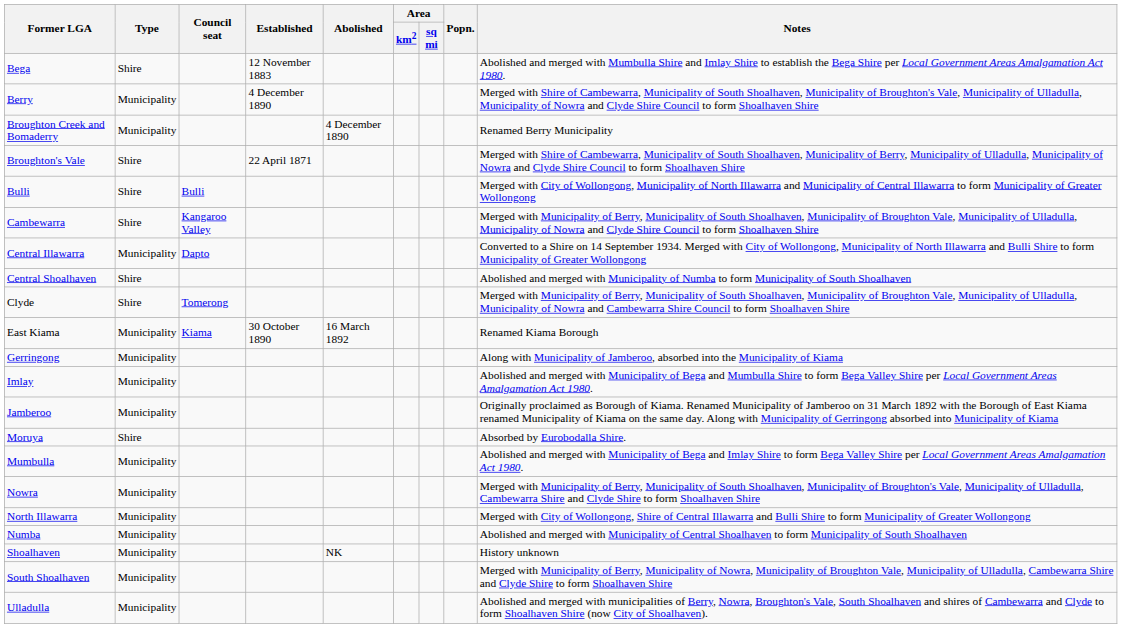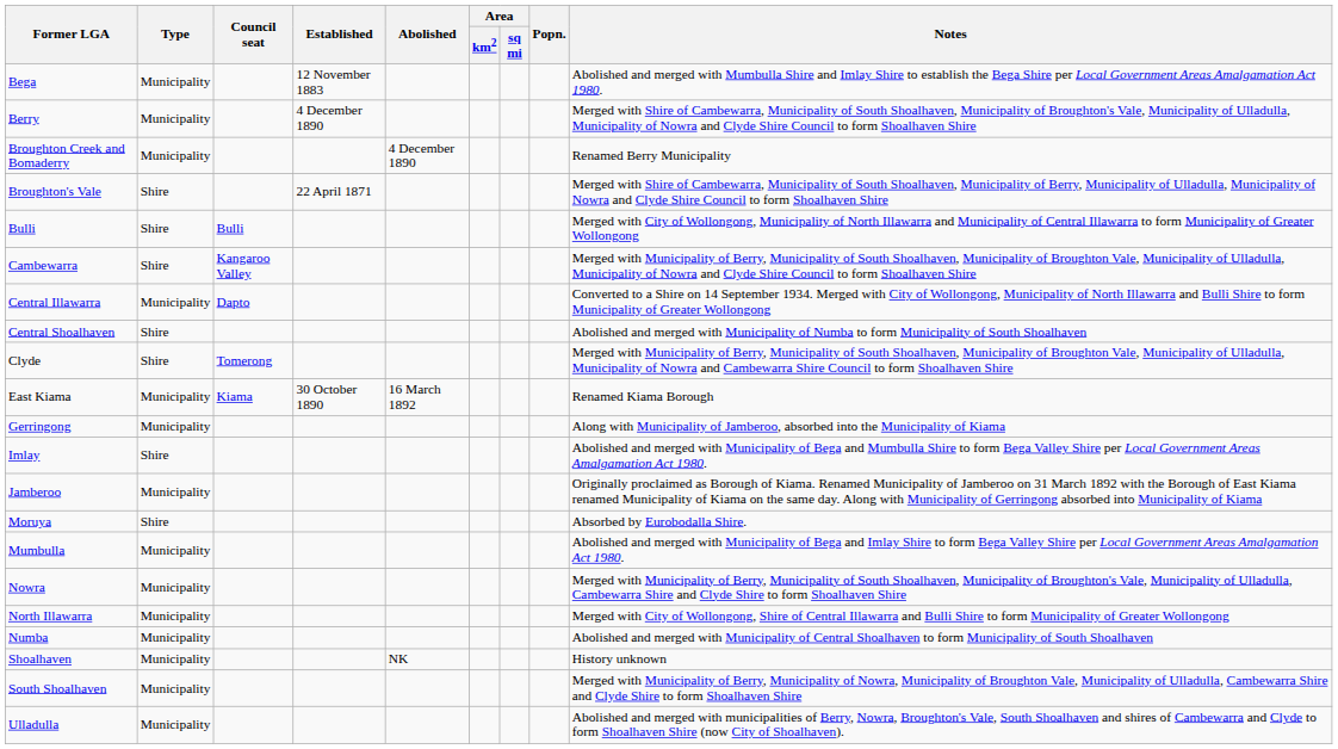Bega | Type: Shire -> Municipality
Imlay | Type: Municipality -> Shire
